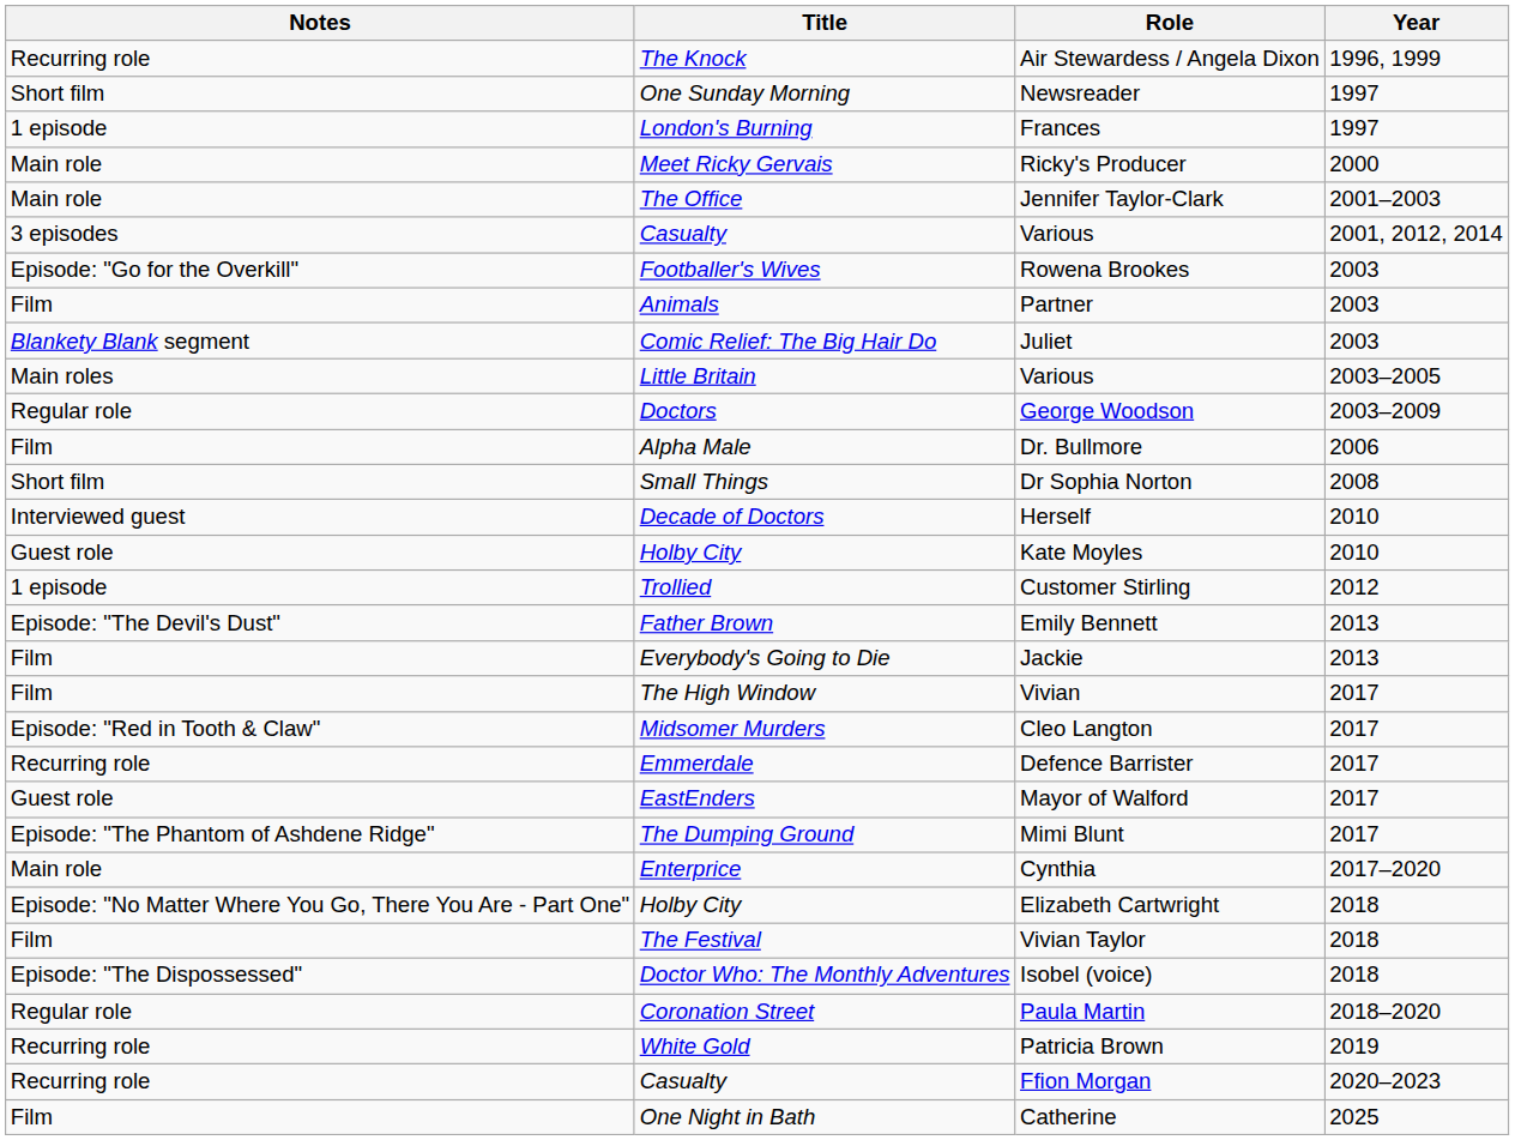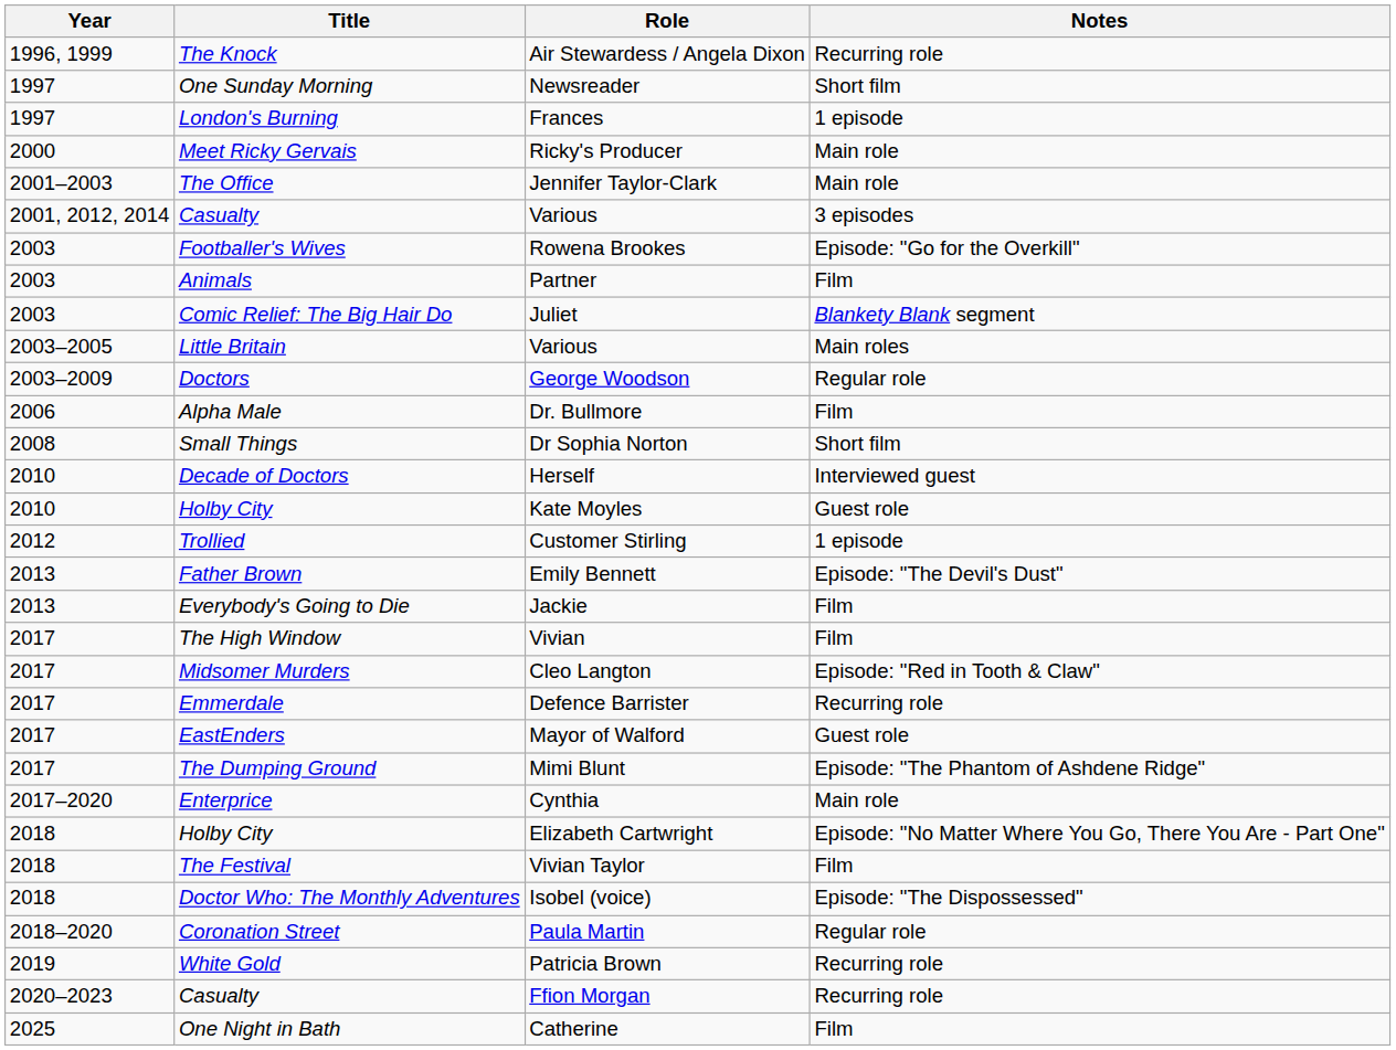columns swapped: Year <-> Notes
